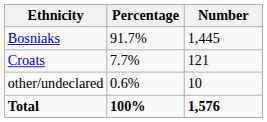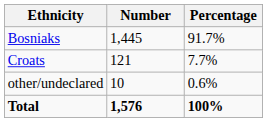columns swapped: Number <-> Percentage
